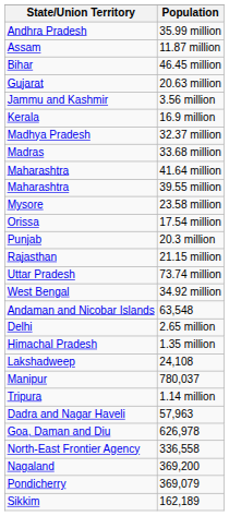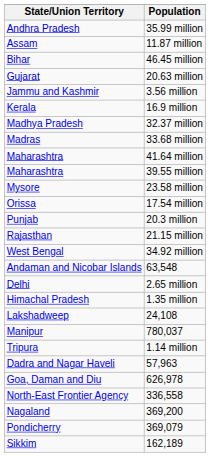- row: Uttar Pradesh | 73.74 million
